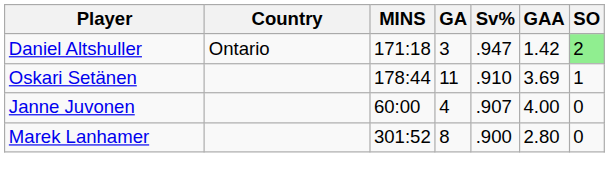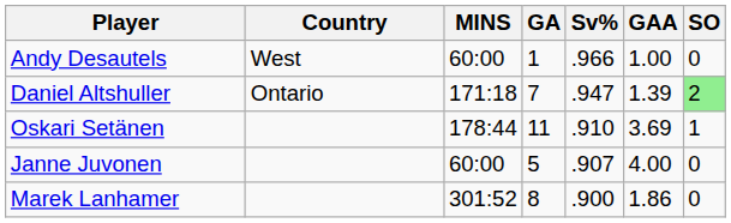+ row: Andy Desautels | West | 60:00 | 1 | .966 | 1.00 | 0
Daniel Altshuller | GA: 3 -> 7
Daniel Altshuller | GAA: 1.42 -> 1.39
Janne Juvonen | GA: 4 -> 5
Marek Lanhamer | GAA: 2.80 -> 1.86
